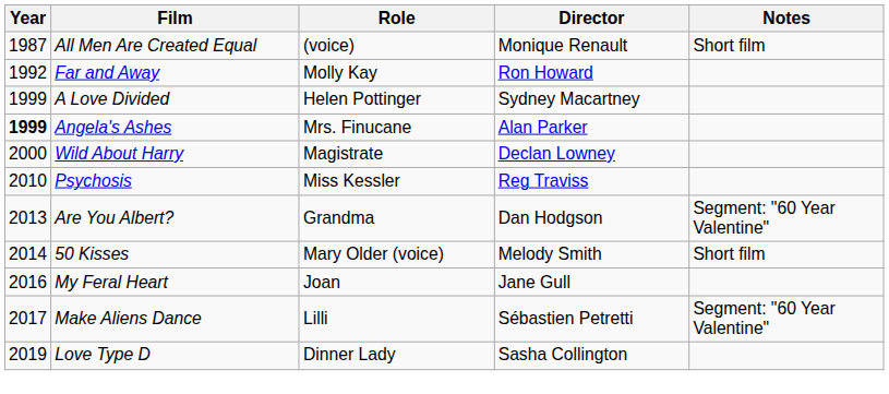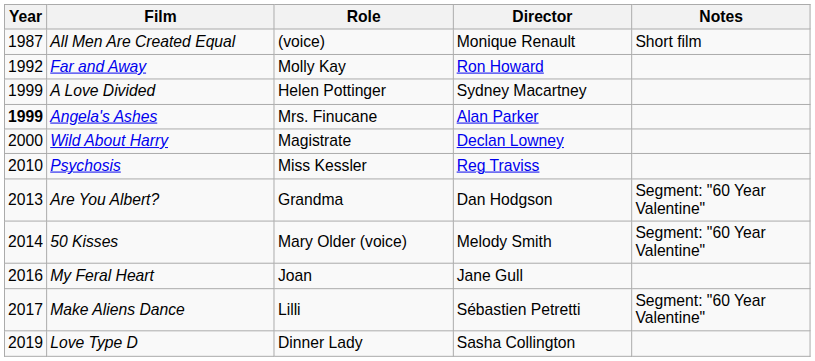50 Kisses | Notes: Short film -> Segment: "60 Year Valentine"
